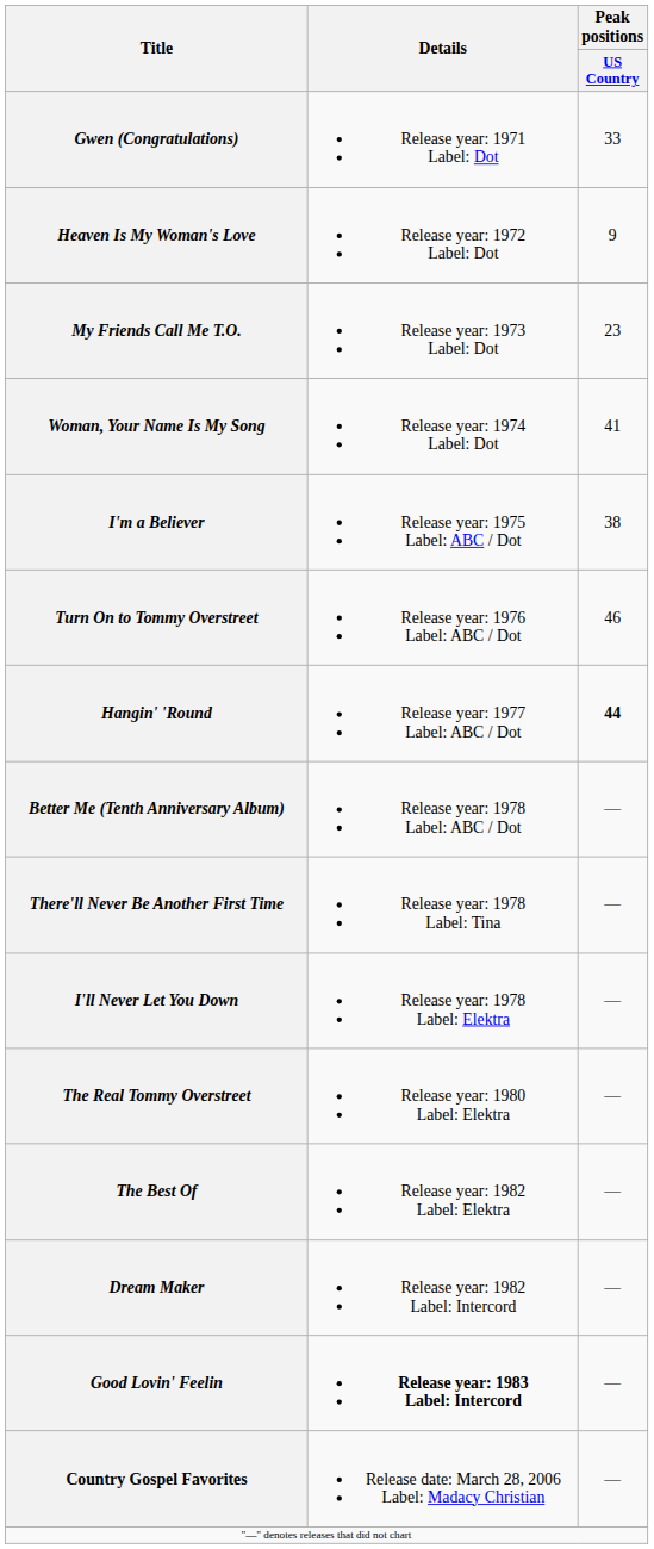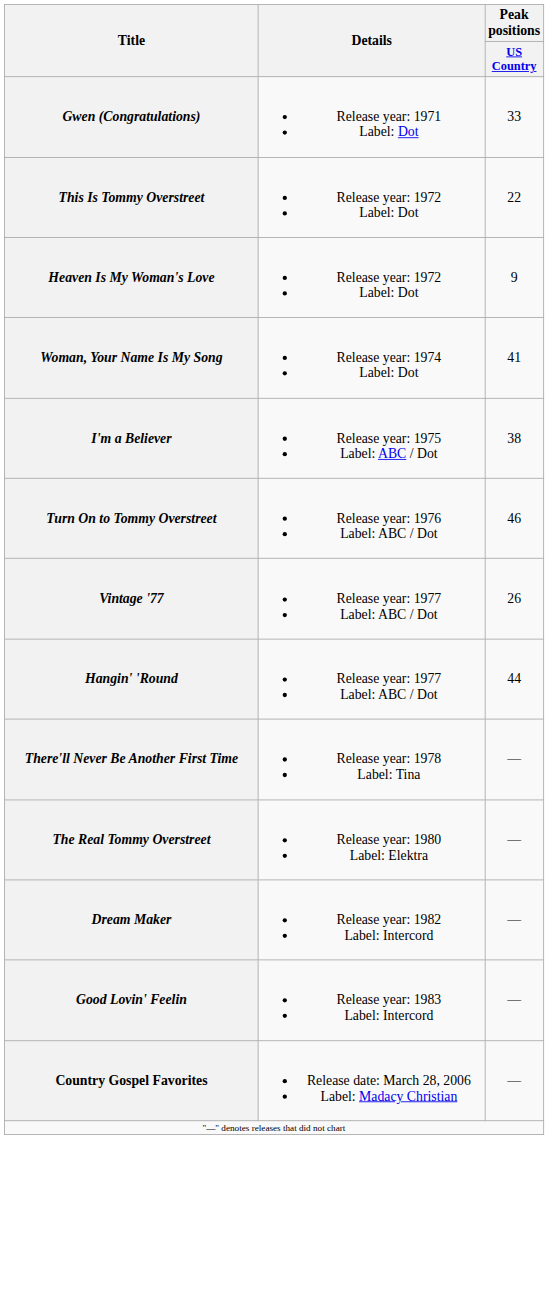+ row: This Is Tommy Overstreet | Release year: 1972 Label: Dot | 22
- row: My Friends Call Me T.O. | Release year: 1973 Label: Dot | 23
+ row: Vintage '77 | Release year: 1977 Label: ABC / Dot | 26
Hangin' 'Round | Peak positions / US Country: bold -> normal
- row: Better Me (Tenth Anniversary Album) | Release year: 1978 Label: ABC / Dot | —
- row: I'll Never Let You Down | Release year: 1978 Label: Elektra | —
- row: The Best Of | Release year: 1982 Label: Elektra | —
Good Lovin' Feelin | Details: bold -> normal
